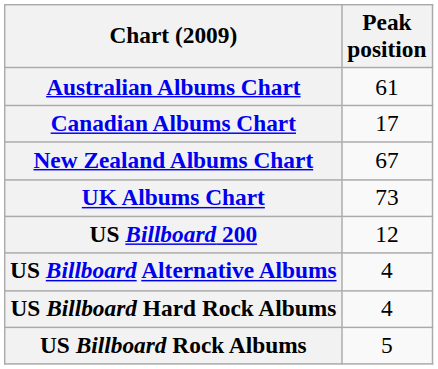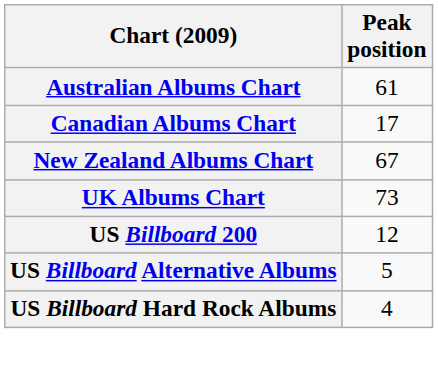US Billboard Alternative Albums | Peak position: 4 -> 5
- row: US Billboard Rock Albums | 5
